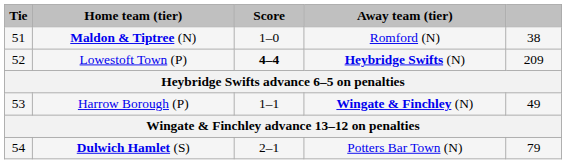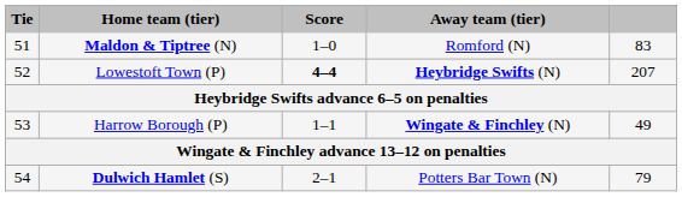Maldon & Tiptree (N) | column 5: 38 -> 83
Lowestoft Town (P) | column 5: 209 -> 207
